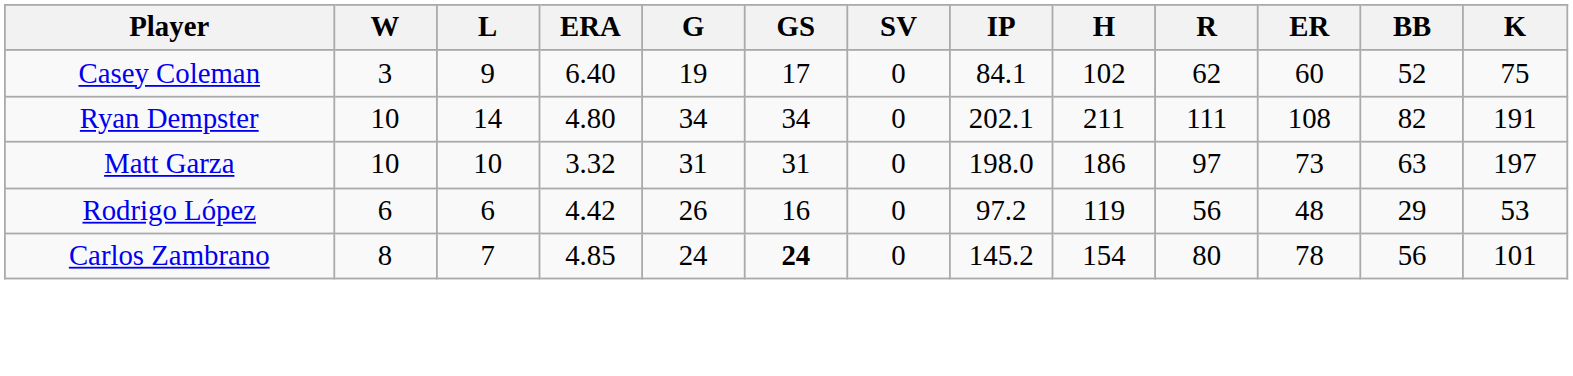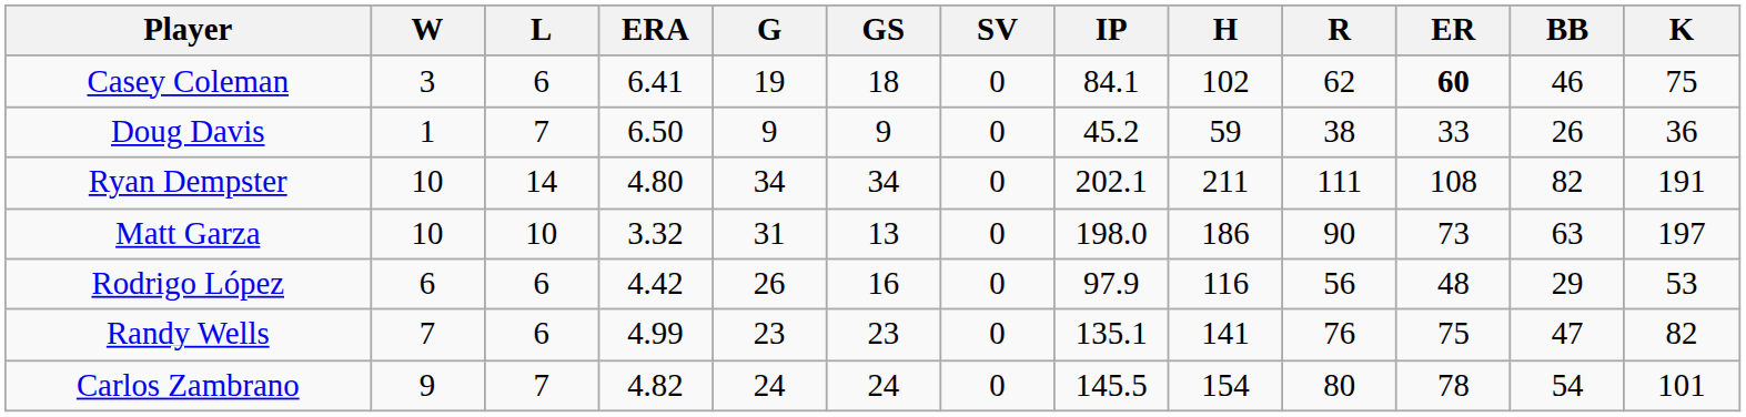Casey Coleman | L: 9 -> 6
Casey Coleman | ERA: 6.40 -> 6.41
Casey Coleman | GS: 17 -> 18
Casey Coleman | ER: normal -> bold
Casey Coleman | BB: 52 -> 46
+ row: Doug Davis | 1 | 7 | 6.50 | 9 | 9 | 0 | 45.2 | 59 | 38 | 33 | 26 | 36
Matt Garza | GS: 31 -> 13
Matt Garza | R: 97 -> 90
Rodrigo López | IP: 97.2 -> 97.9
Rodrigo López | H: 119 -> 116
+ row: Randy Wells | 7 | 6 | 4.99 | 23 | 23 | 0 | 135.1 | 141 | 76 | 75 | 47 | 82
Carlos Zambrano | W: 8 -> 9
Carlos Zambrano | ERA: 4.85 -> 4.82
Carlos Zambrano | GS: bold -> normal
Carlos Zambrano | IP: 145.2 -> 145.5
Carlos Zambrano | BB: 56 -> 54
